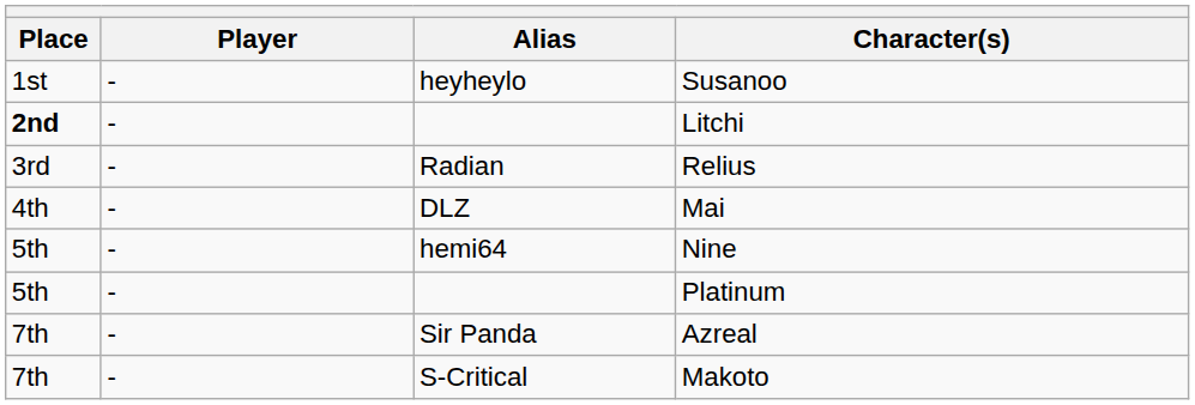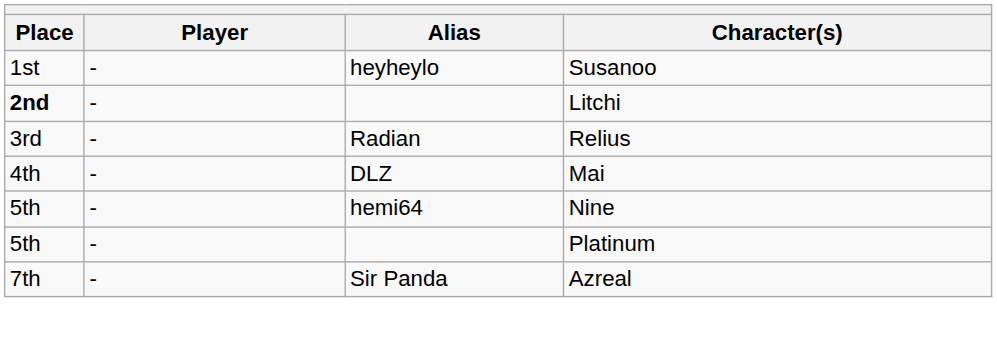- row: 7th | - | S-Critical | Makoto
